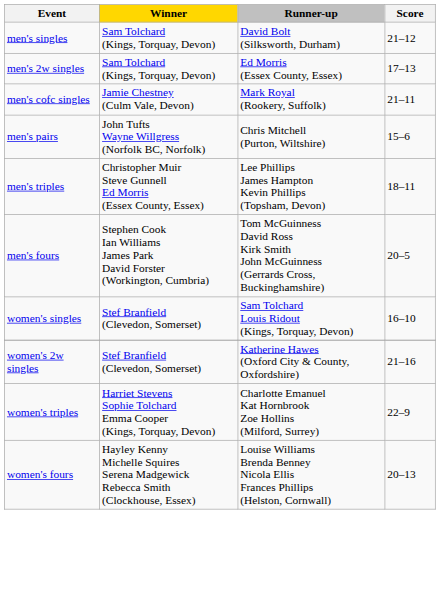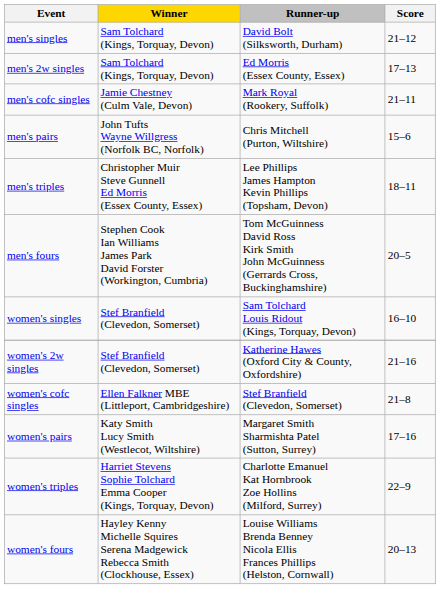+ row: women's cofc singles | Ellen Falkner MBE (Littleport, Cambridgeshire) | Stef Branfield (Clevedon, Somerset) | 21–8
+ row: women's pairs | Katy Smith Lucy Smith (Westlecot, Wiltshire) | Margaret Smith Sharmishta Patel (Sutton, Surrey) | 17–16
